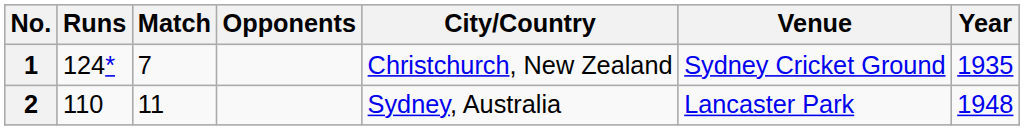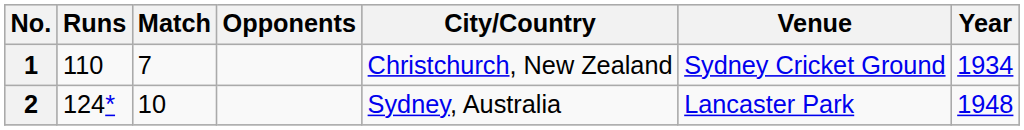1 | Runs: 124* -> 110
1 | Year: 1935 -> 1934
2 | Runs: 110 -> 124*
2 | Match: 11 -> 10
